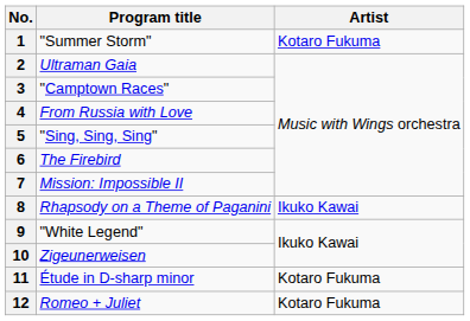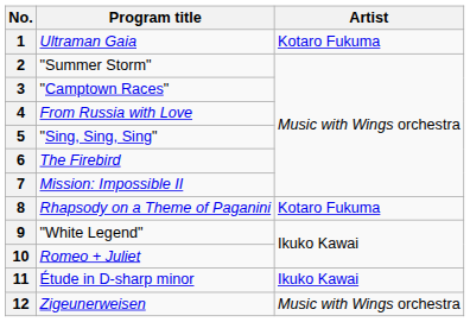1 | Program title: "Summer Storm" -> Ultraman Gaia
2 | Program title: Ultraman Gaia -> "Summer Storm"
8 | Artist: Ikuko Kawai -> Kotaro Fukuma
10 | Program title: Zigeunerweisen -> Romeo + Juliet
11 | Artist: Kotaro Fukuma -> Ikuko Kawai
12 | Program title: Romeo + Juliet -> Zigeunerweisen
12 | Artist: Kotaro Fukuma -> Music with Wings orchestra
